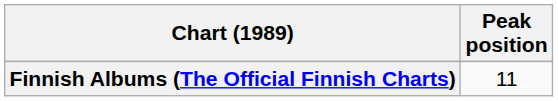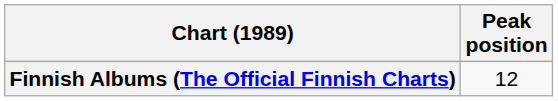Finnish Albums (The Official Finnish Charts) | Peak position: 11 -> 12
